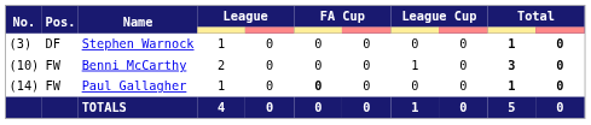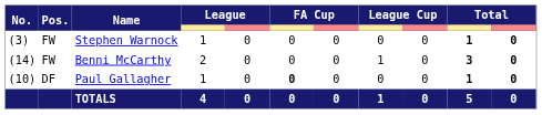Stephen Warnock | Pos.: DF -> FW
Benni McCarthy | No.: (10) -> (14)
Paul Gallagher | No.: (14) -> (10)
Paul Gallagher | Pos.: FW -> DF
